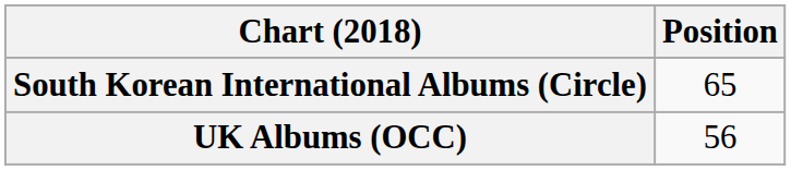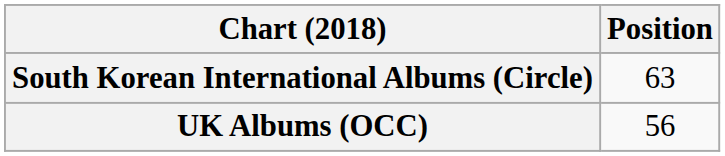South Korean International Albums (Circle) | Position: 65 -> 63
